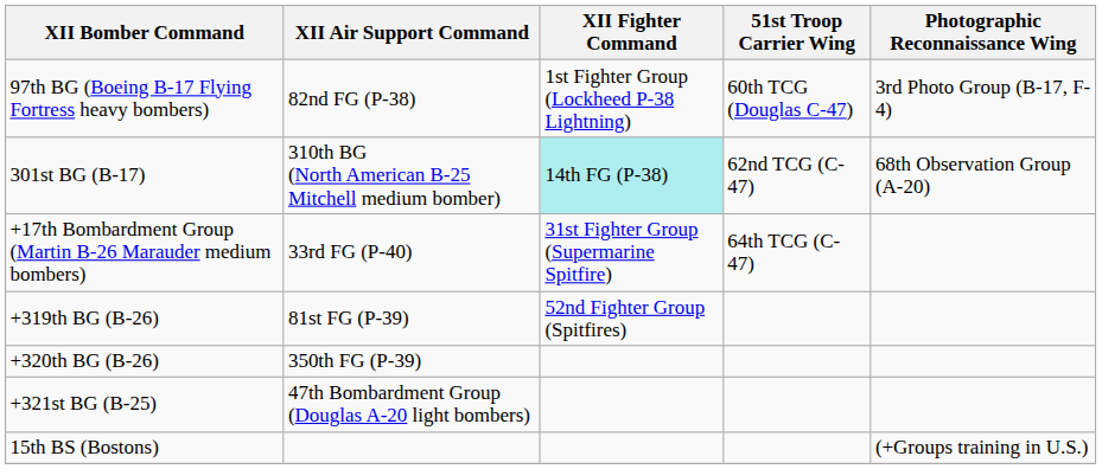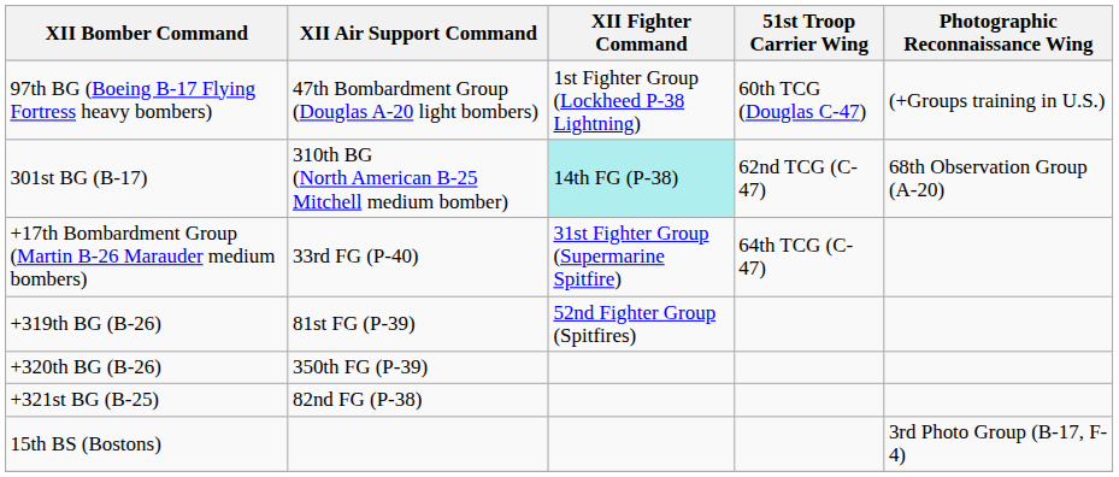97th BG (Boeing B-17 Flying Fortress heavy bombers) | XII Air Support Command: 82nd FG (P-38) -> 47th Bombardment Group (Douglas A-20 light bombers)
97th BG (Boeing B-17 Flying Fortress heavy bombers) | Photographic Reconnaissance Wing: 3rd Photo Group (B-17, F-4) -> (+Groups training in U.S.)
+321st BG (B-25) | XII Air Support Command: 47th Bombardment Group (Douglas A-20 light bombers) -> 82nd FG (P-38)
15th BS (Bostons) | Photographic Reconnaissance Wing: (+Groups training in U.S.) -> 3rd Photo Group (B-17, F-4)
